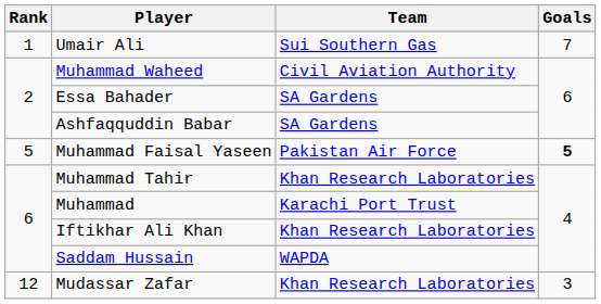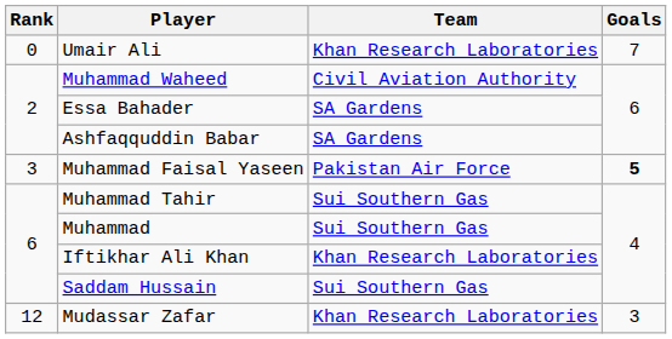Umair Ali | Rank: 1 -> 0
Umair Ali | Team: Sui Southern Gas -> Khan Research Laboratories
Muhammad Faisal Yaseen | Rank: 5 -> 3
Muhammad Tahir | Team: Khan Research Laboratories -> Sui Southern Gas
Muhammad | Team: Karachi Port Trust -> Sui Southern Gas
Saddam Hussain | Team: WAPDA -> Sui Southern Gas
